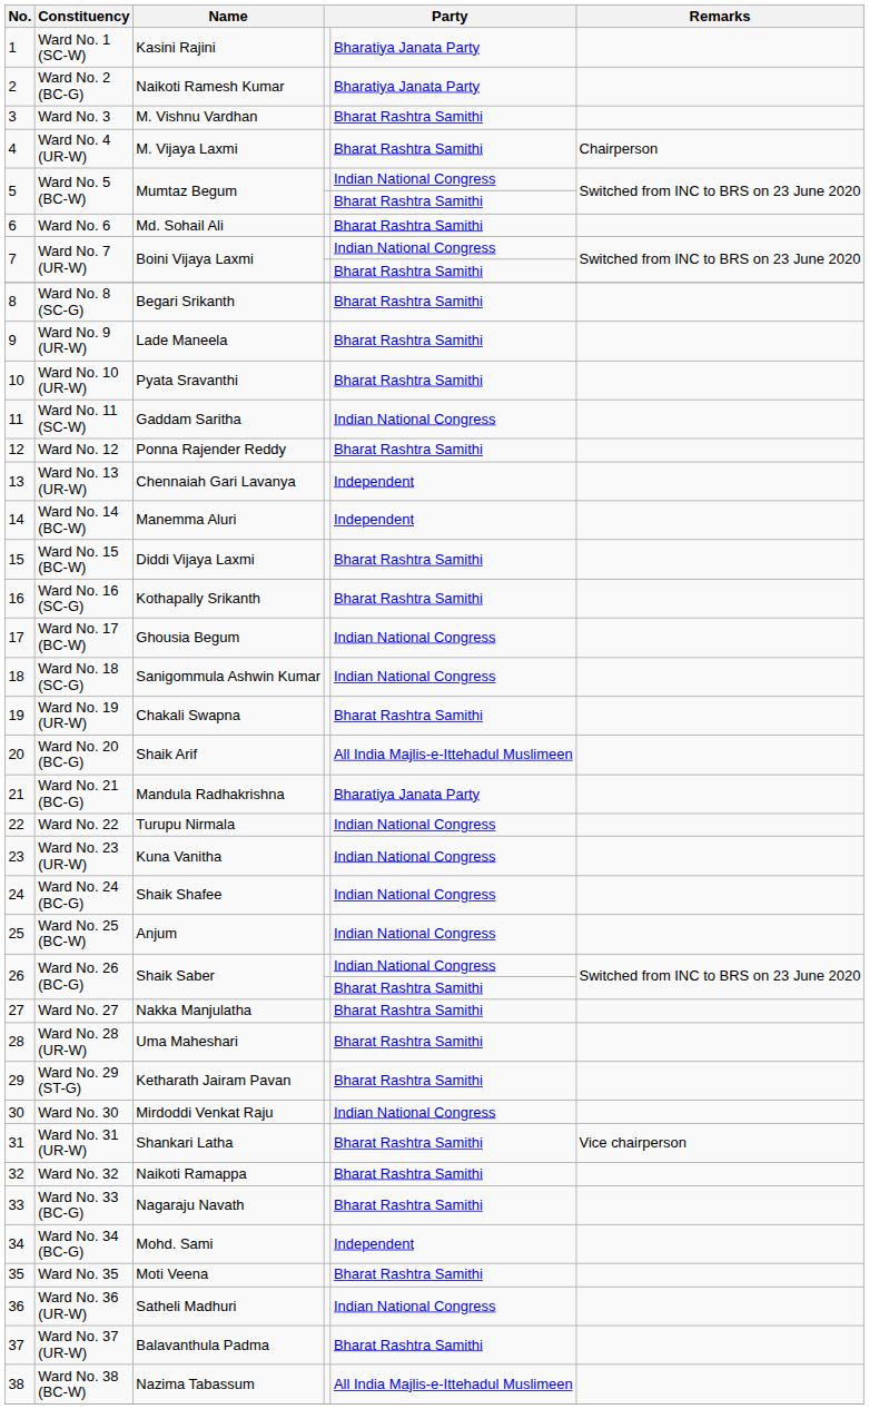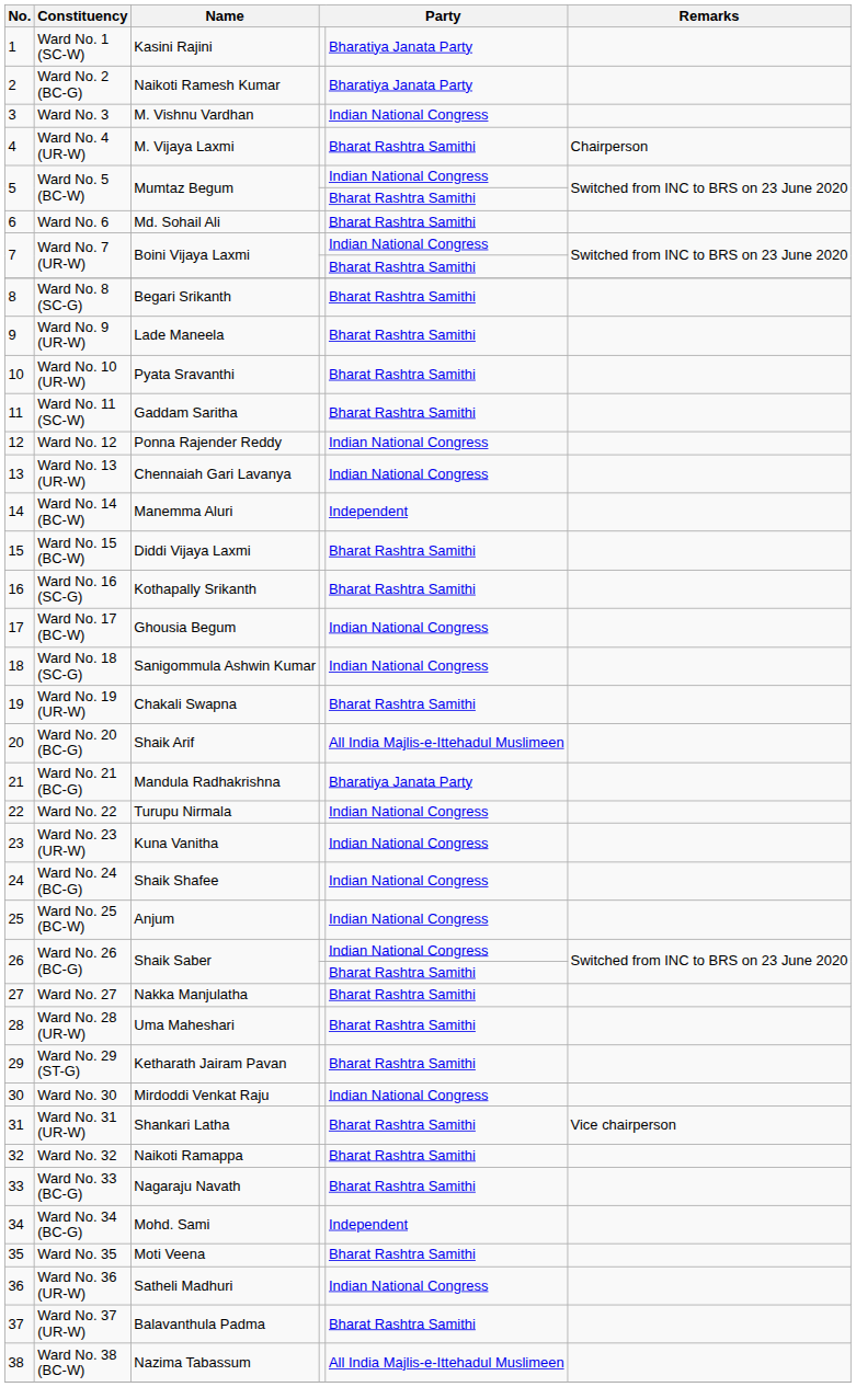Ward No. 3 | column 5: Bharat Rashtra Samithi -> Indian National Congress
Ward No. 11 (SC-W) | column 5: Indian National Congress -> Bharat Rashtra Samithi
Ward No. 12 | column 5: Bharat Rashtra Samithi -> Indian National Congress
Ward No. 13 (UR-W) | column 5: Independent -> Indian National Congress
